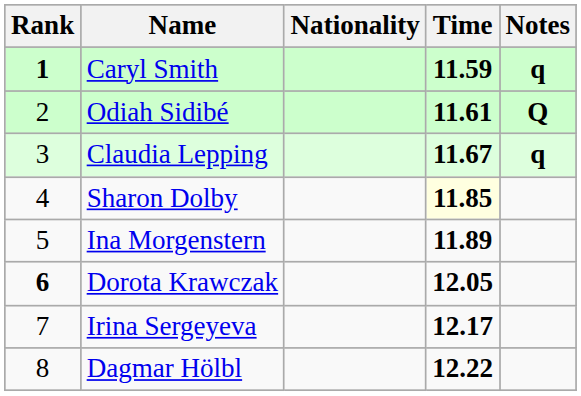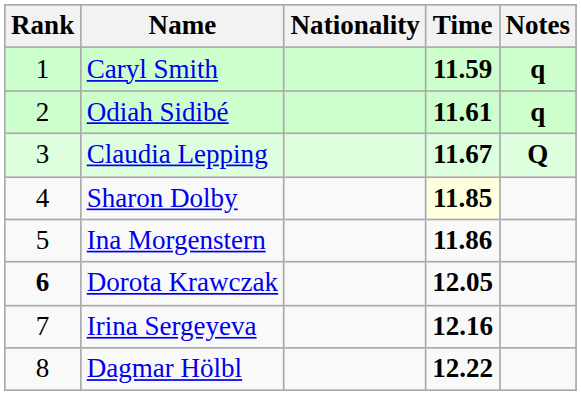Caryl Smith | Rank: bold -> normal
Odiah Sidibé | Notes: Q -> q
Claudia Lepping | Notes: q -> Q
Ina Morgenstern | Time: 11.89 -> 11.86
Irina Sergeyeva | Time: 12.17 -> 12.16
